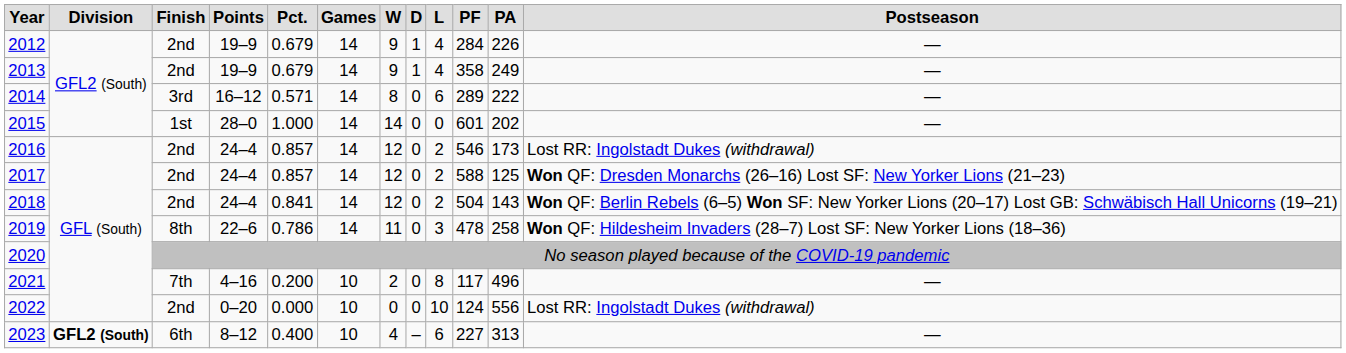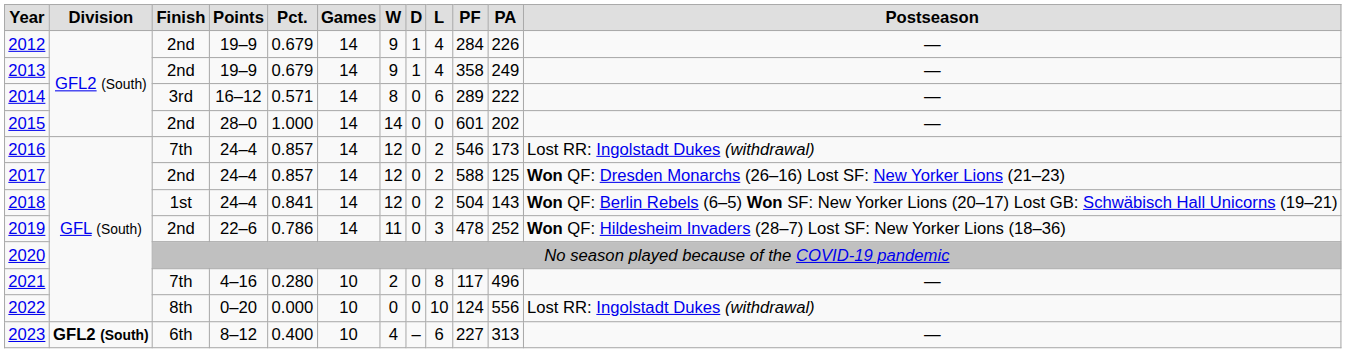2015 | column 3: 1st -> 2nd
2016 | column 3: 2nd -> 7th
2018 | column 3: 2nd -> 1st
2019 | column 3: 8th -> 2nd
2019 | column 11: 258 -> 252
2021 | column 5: 0.200 -> 0.280
2022 | column 3: 2nd -> 8th
